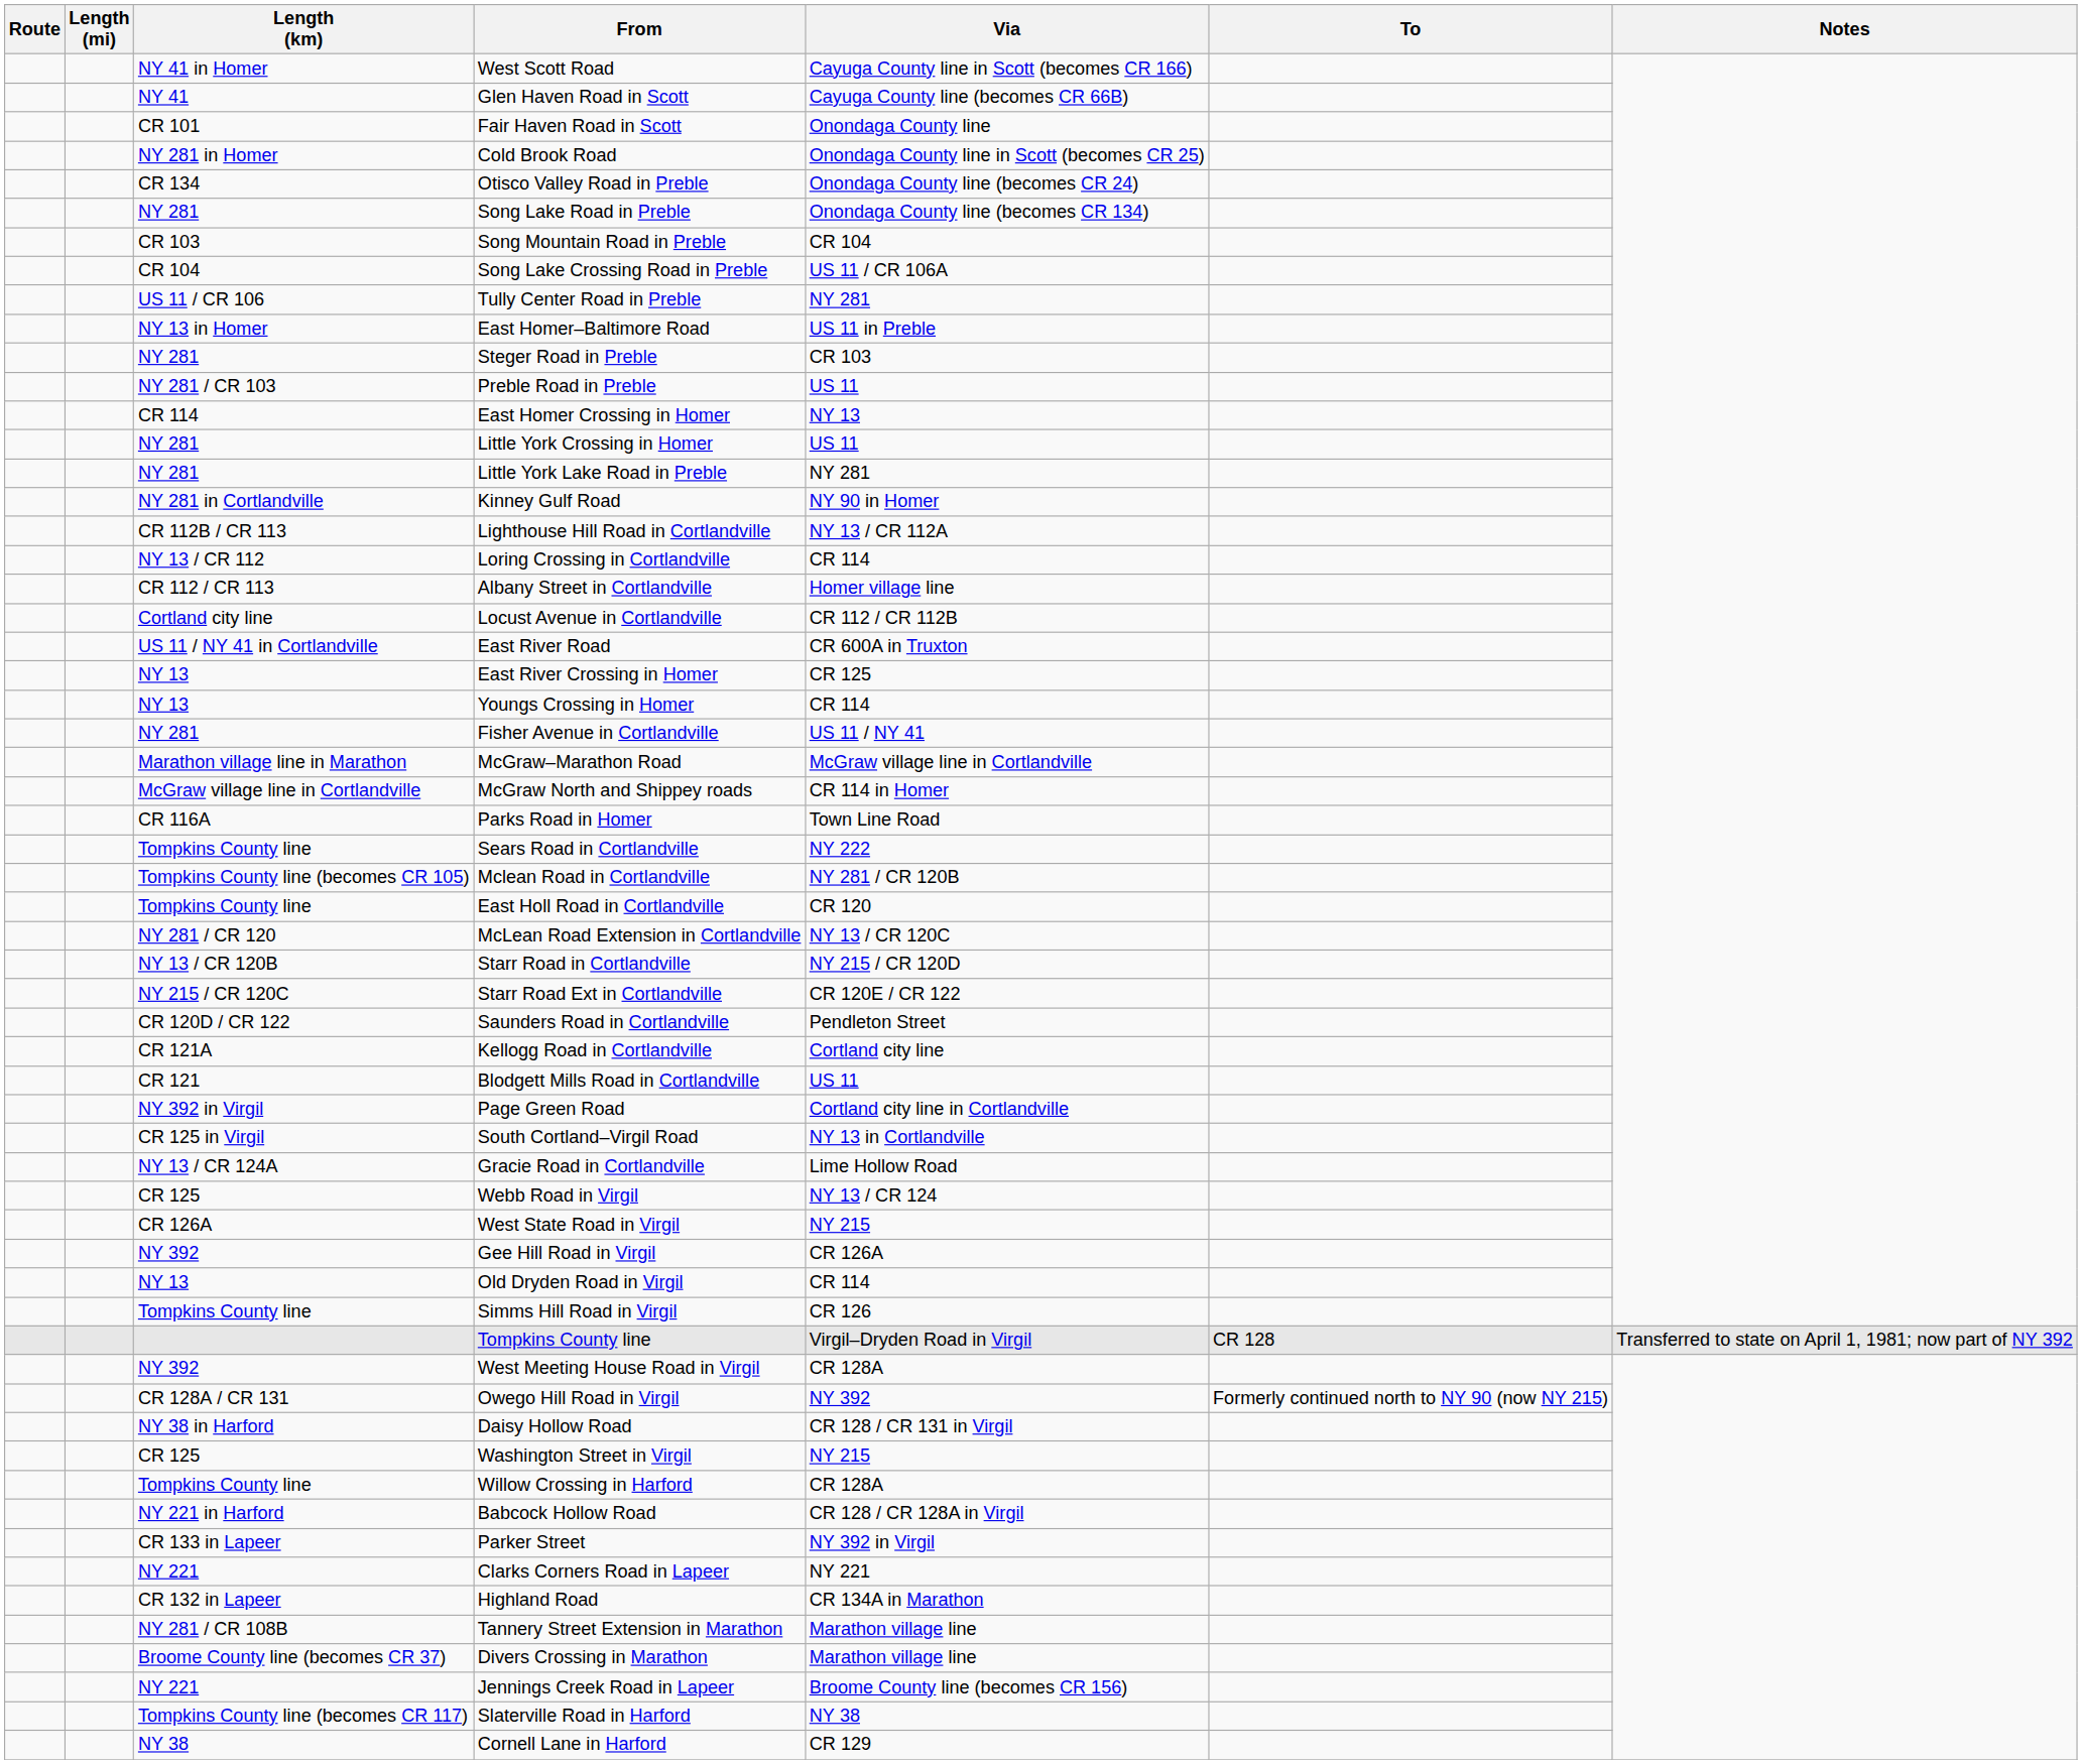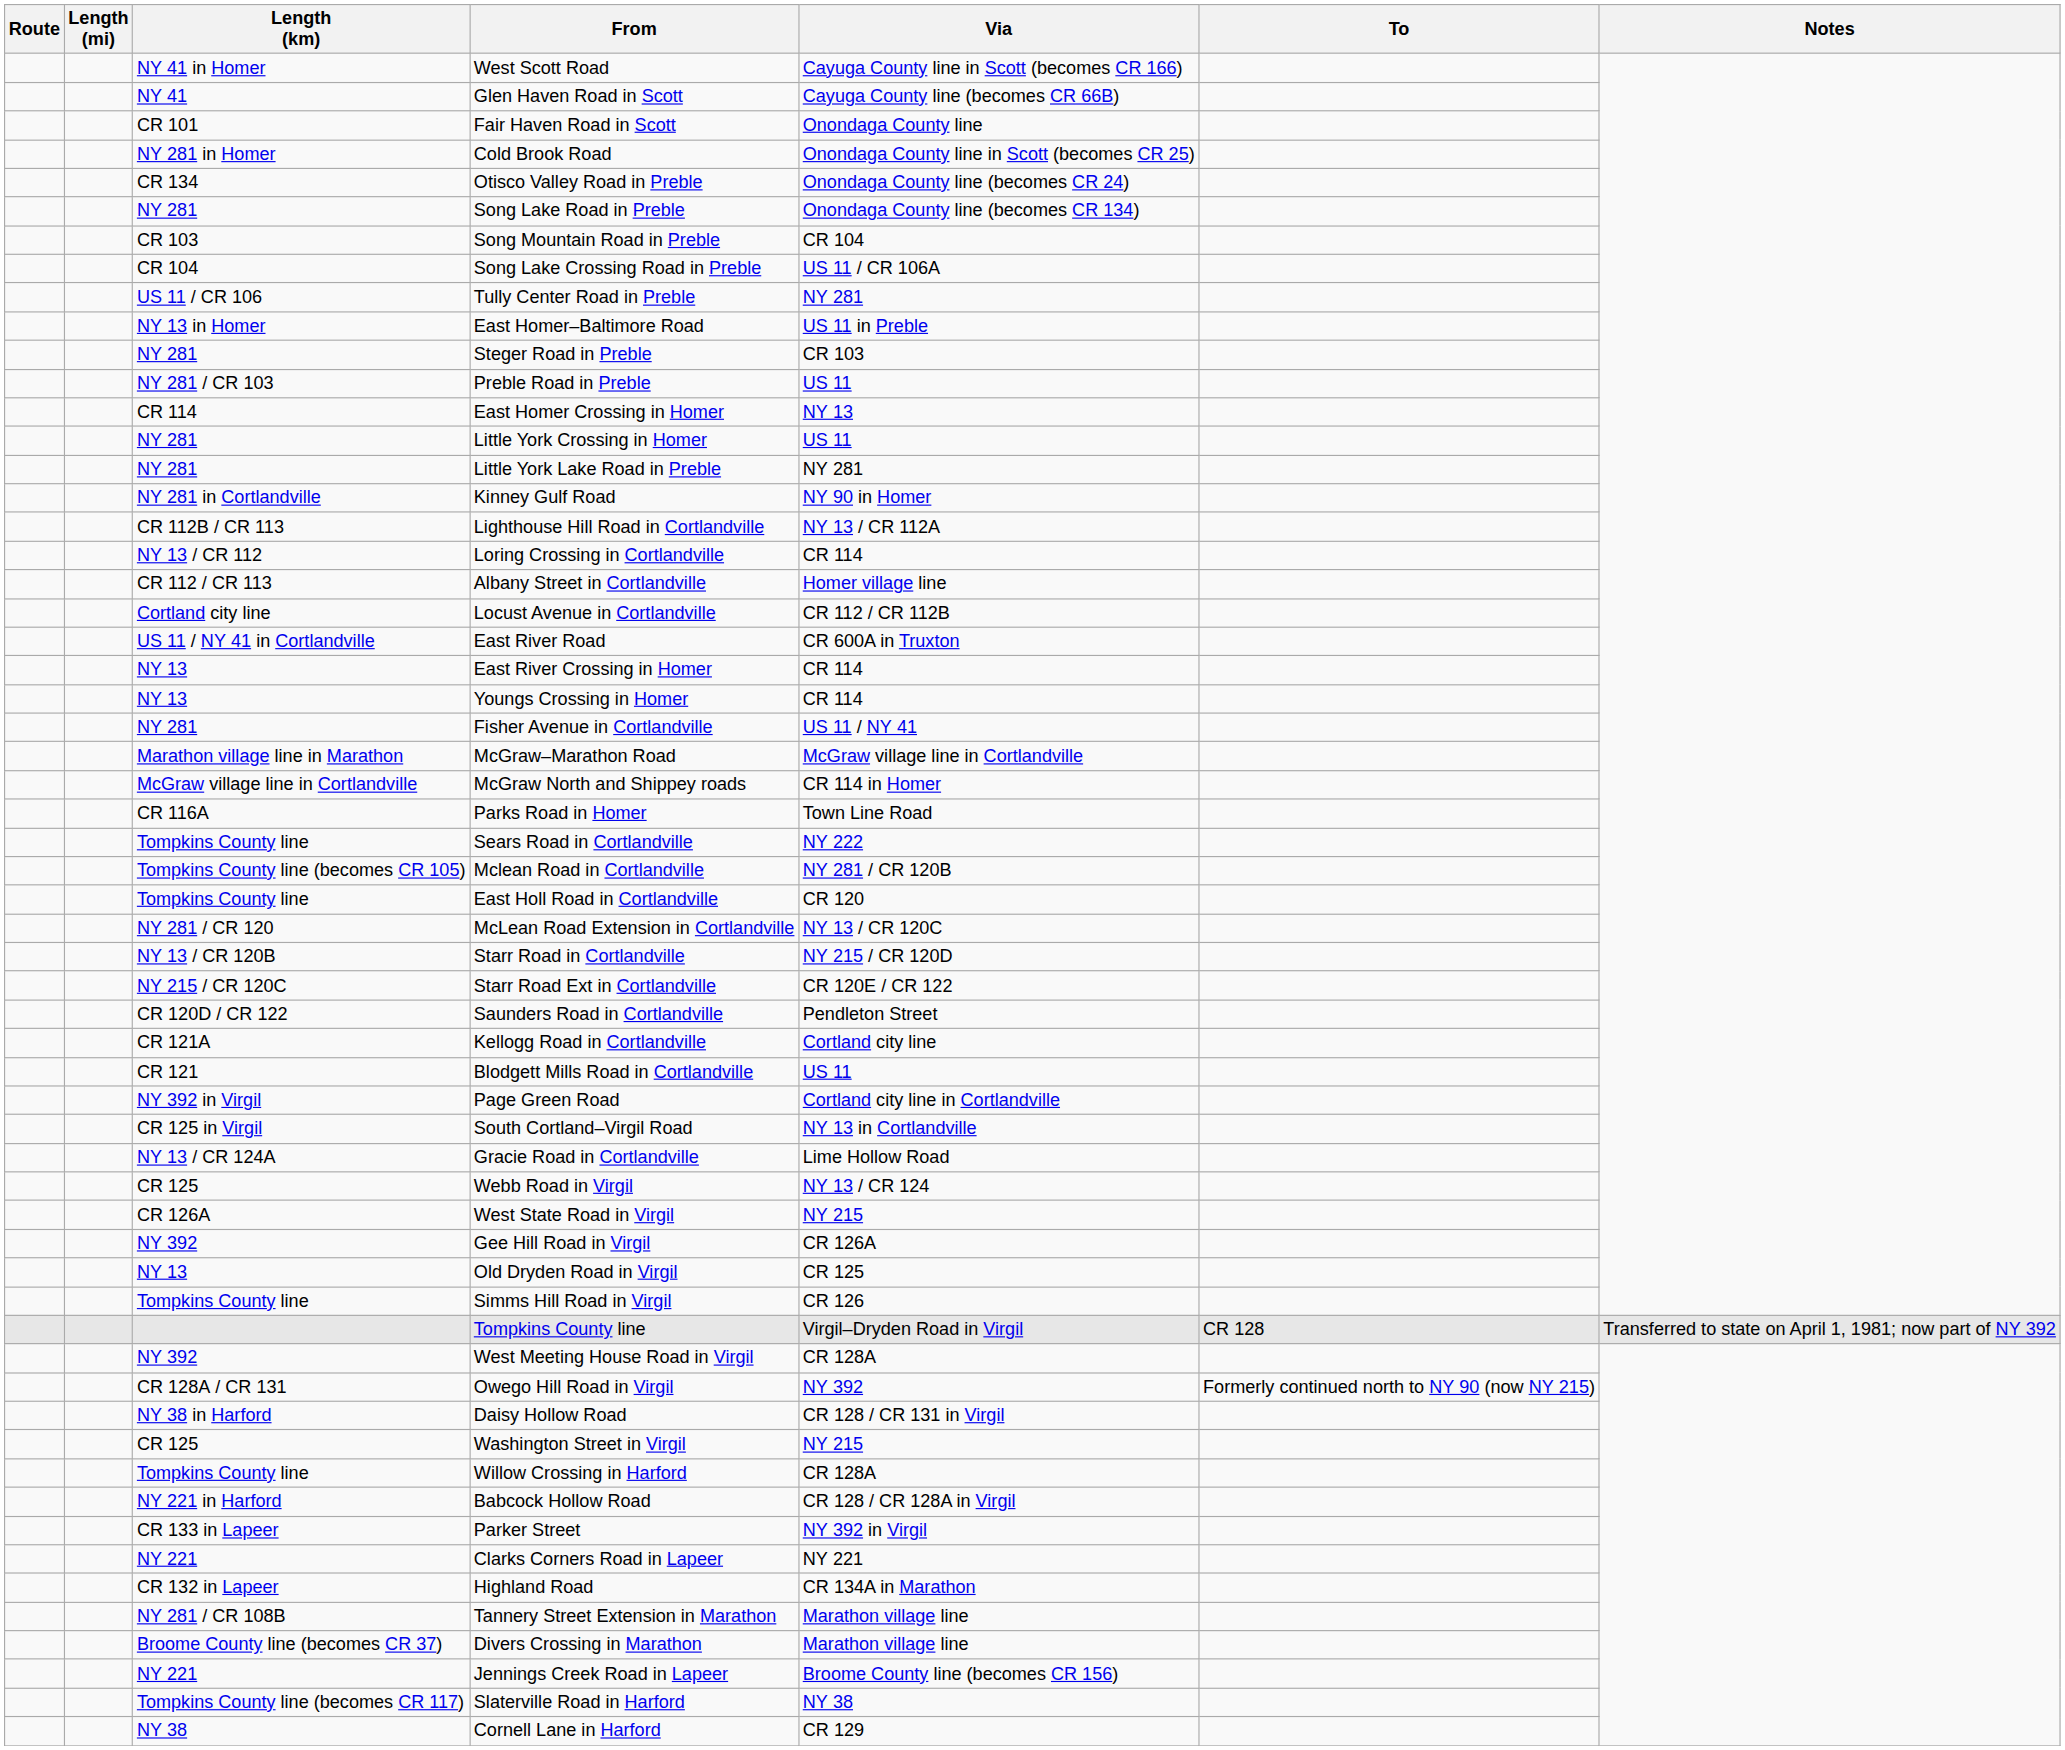East River Crossing in Homer | Via: CR 125 -> CR 114
Old Dryden Road in Virgil | Via: CR 114 -> CR 125
